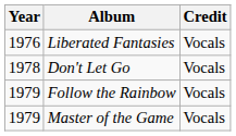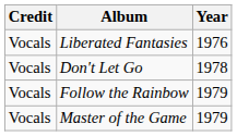columns swapped: Year <-> Credit
